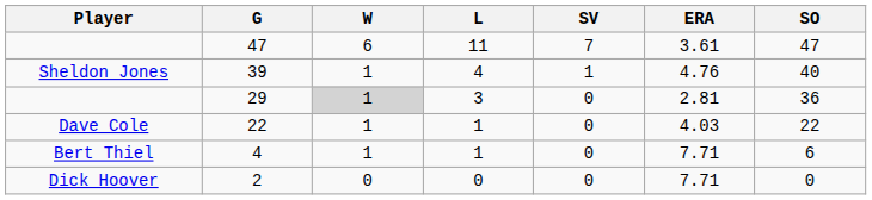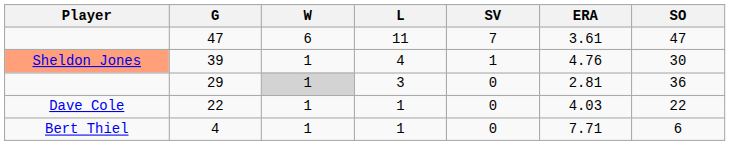39 | Player: no background -> lightsalmon background
39 | SO: 40 -> 30
- row: Dick Hoover | 2 | 0 | 0 | 0 | 7.71 | 0
